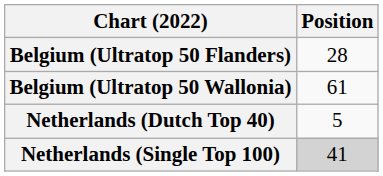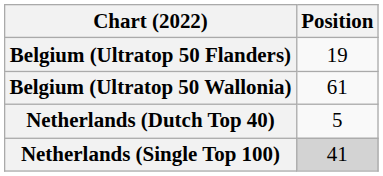Belgium (Ultratop 50 Flanders) | Position: 28 -> 19
